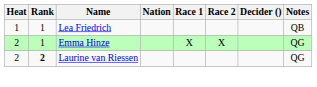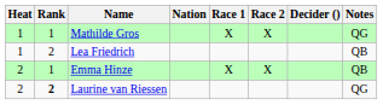+ row: 1 | 1 | Mathilde Gros | X | X | QG
Lea Friedrich | Rank: 1 -> 2
Emma Hinze | Notes: QG -> QB
